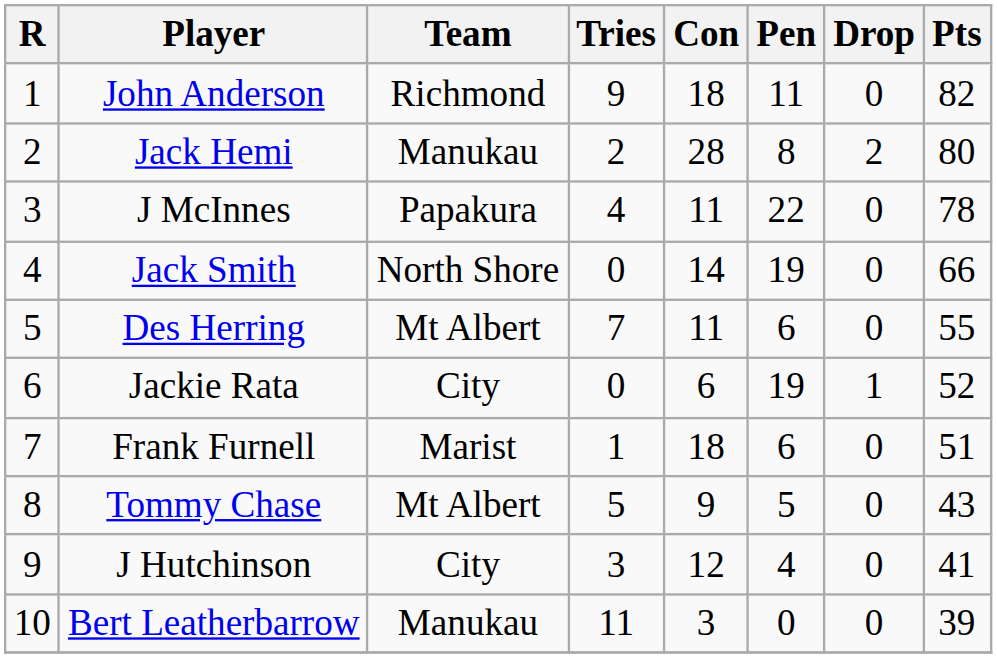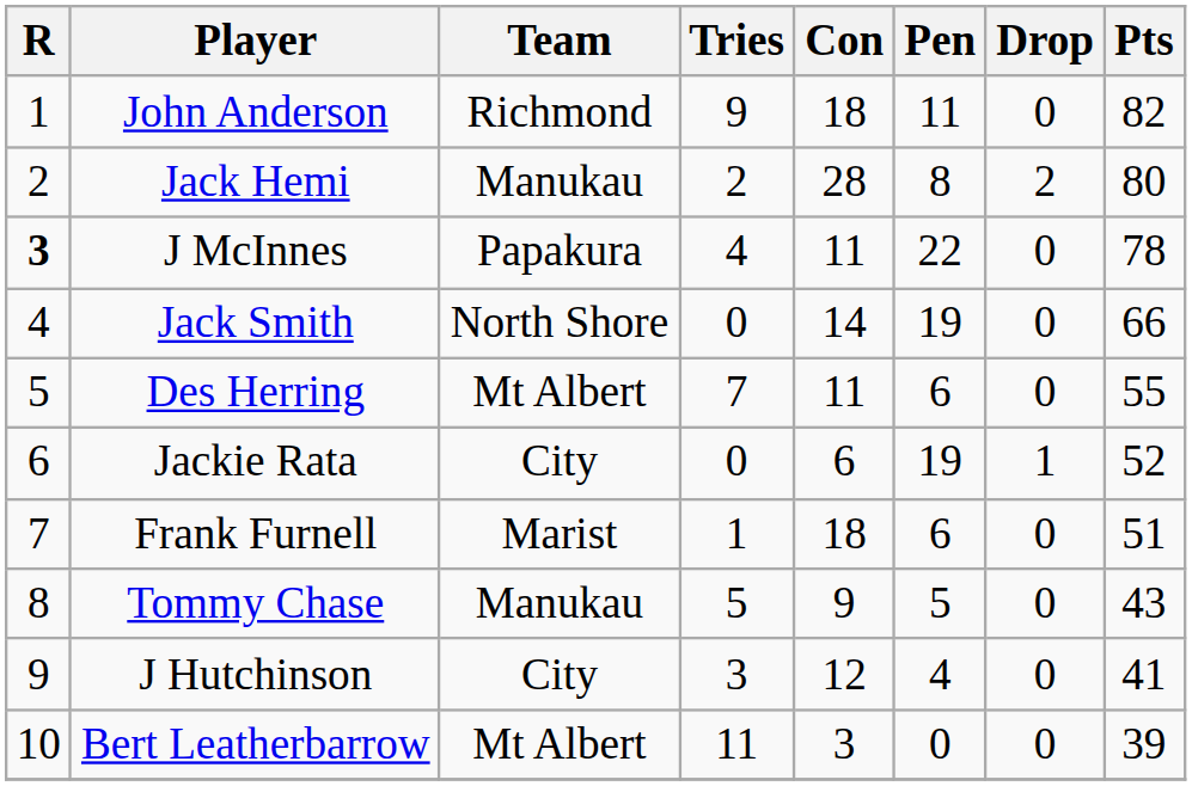J McInnes | R: normal -> bold
Tommy Chase | Team: Mt Albert -> Manukau
Bert Leatherbarrow | Team: Manukau -> Mt Albert
